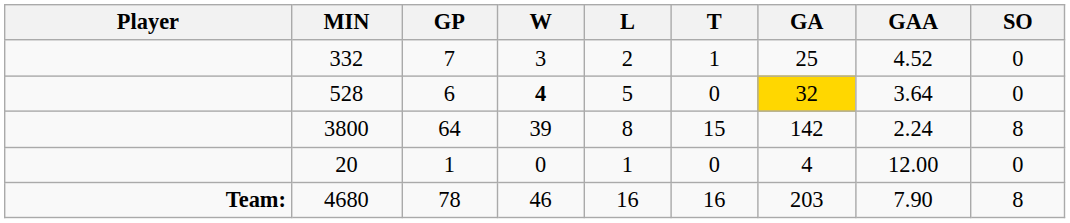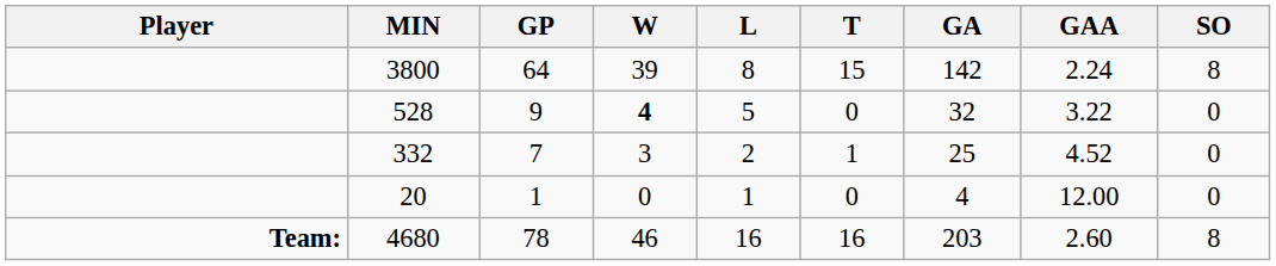rows swapped: 3800 <-> 332
528 | GP: 6 -> 9
528 | GA: gold background -> no background
528 | GAA: 3.64 -> 3.22
4680 | GAA: 7.90 -> 2.60
